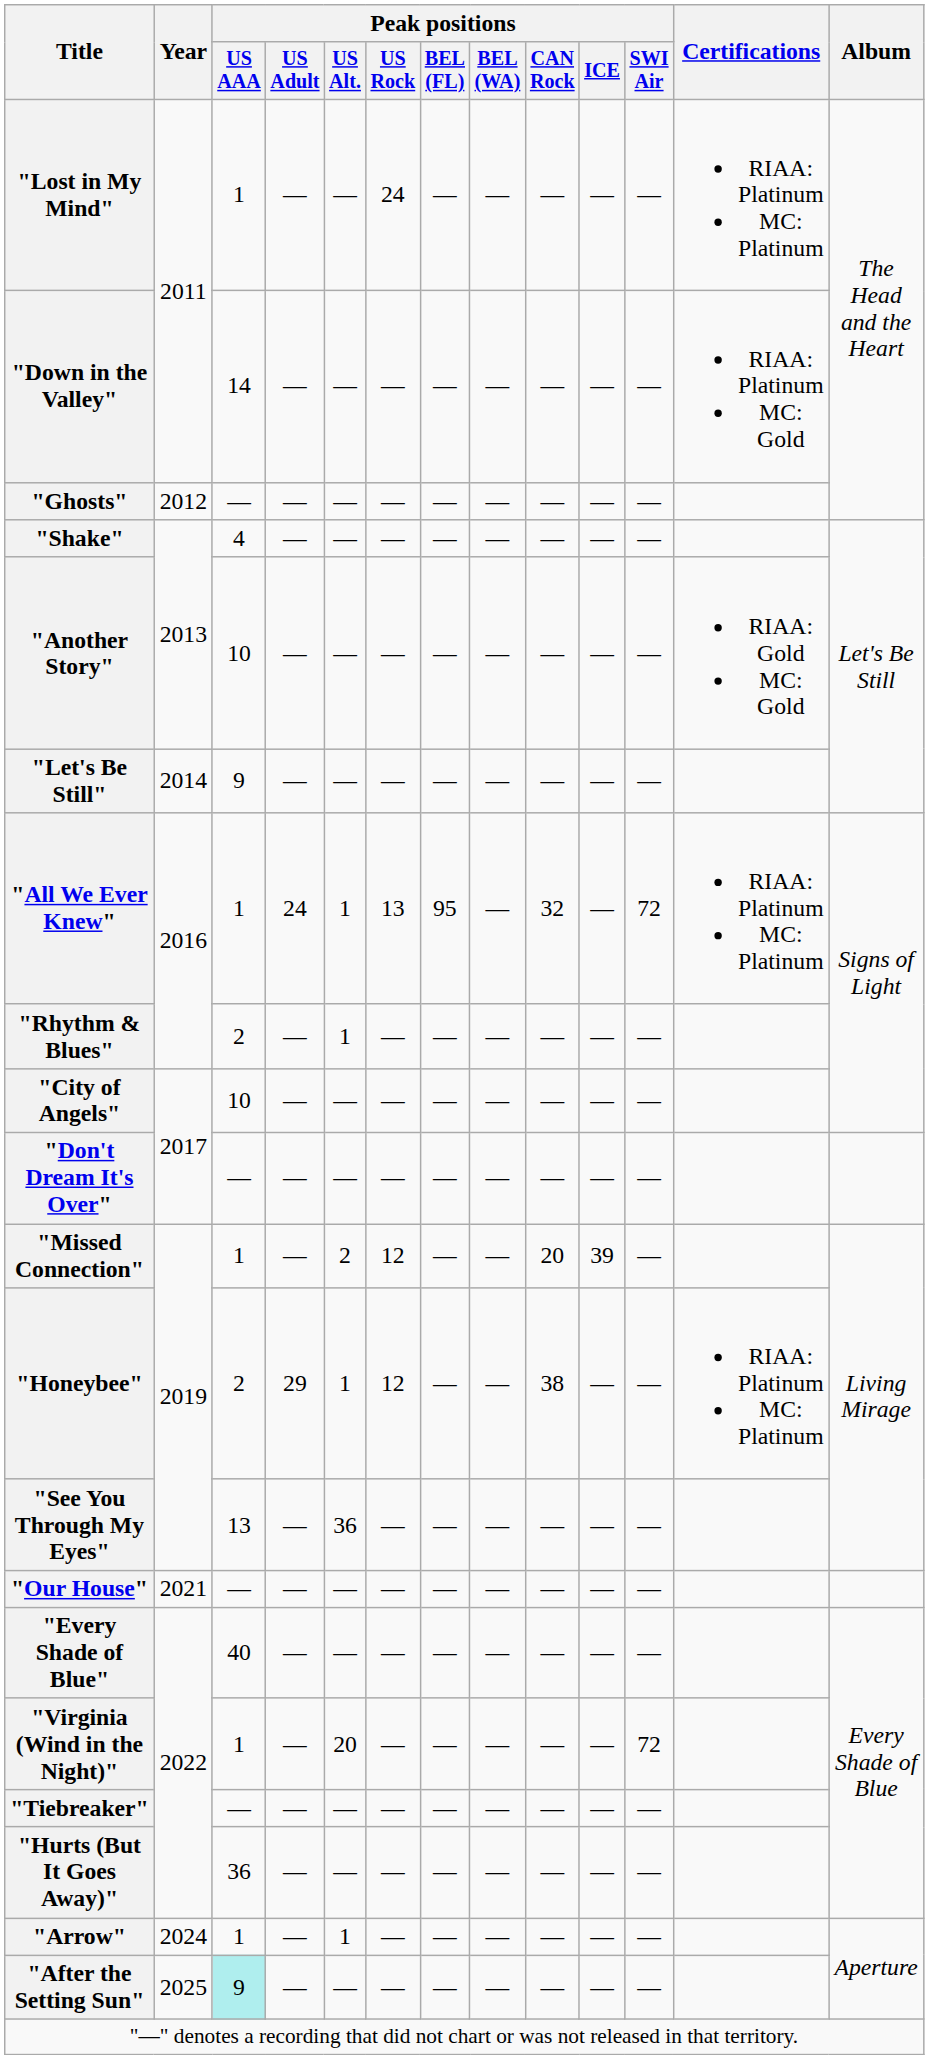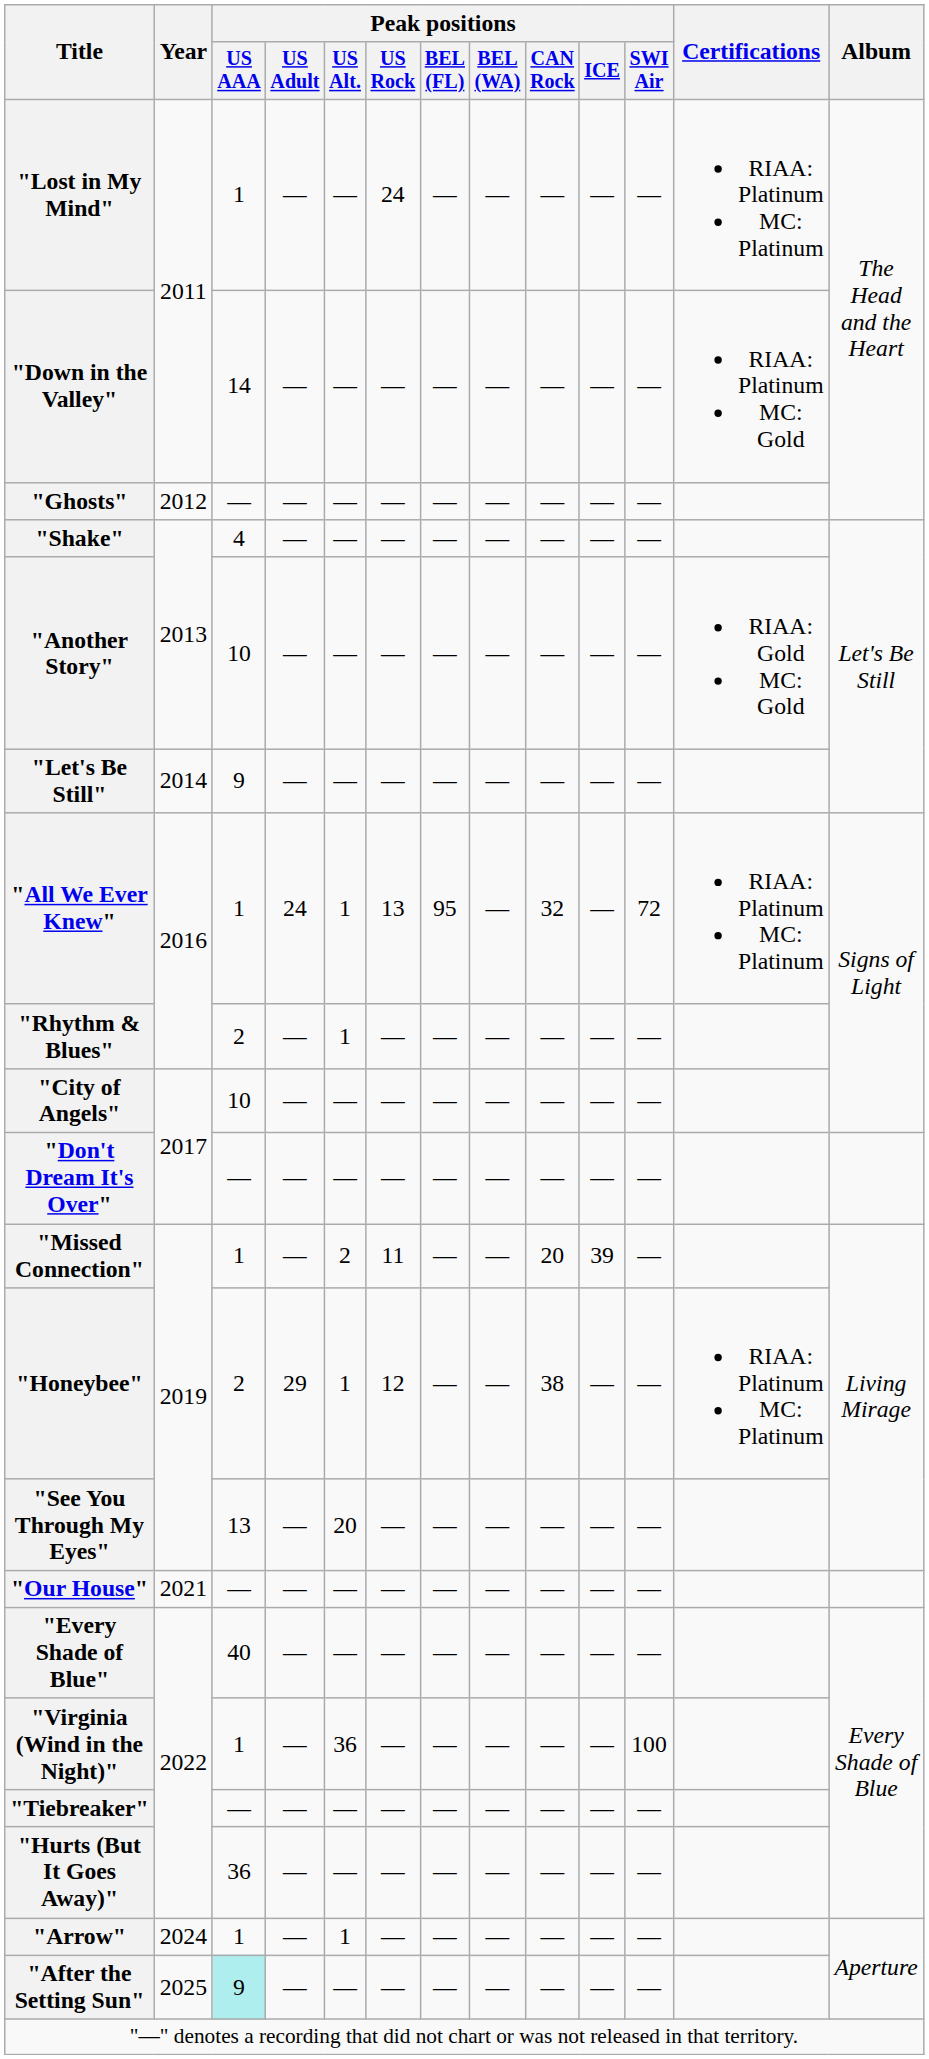"Missed Connection" | Peak positions / US Rock: 12 -> 11
"See You Through My Eyes" | Peak positions / US Alt.: 36 -> 20
"Virginia (Wind in the Night)" | Peak positions / US Alt.: 20 -> 36
"Virginia (Wind in the Night)" | Peak positions / SWI Air: 72 -> 100
